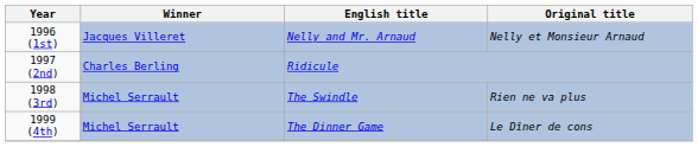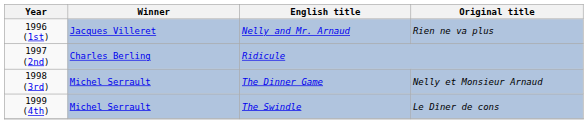1996 (1st) | Original title: Nelly et Monsieur Arnaud -> Rien ne va plus
1998 (3rd) | English title: The Swindle -> The Dinner Game
1998 (3rd) | Original title: Rien ne va plus -> Nelly et Monsieur Arnaud
1999 (4th) | English title: The Dinner Game -> The Swindle
